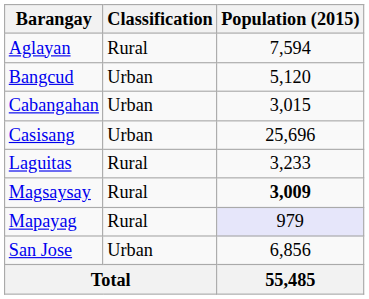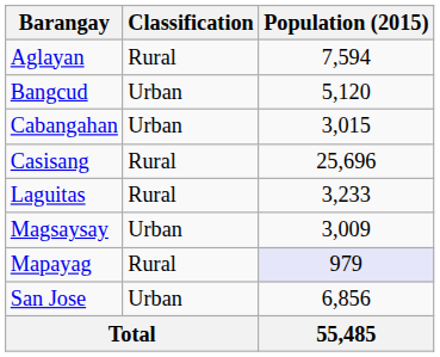Casisang | Classification: Urban -> Rural
Magsaysay | Classification: Rural -> Urban
Magsaysay | Population (2015): bold -> normal
